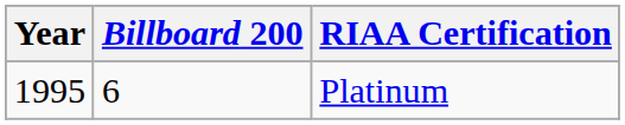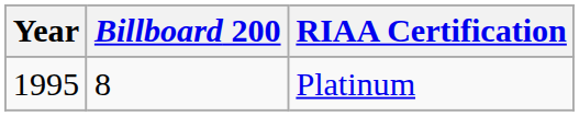Platinum | Billboard 200: 6 -> 8
